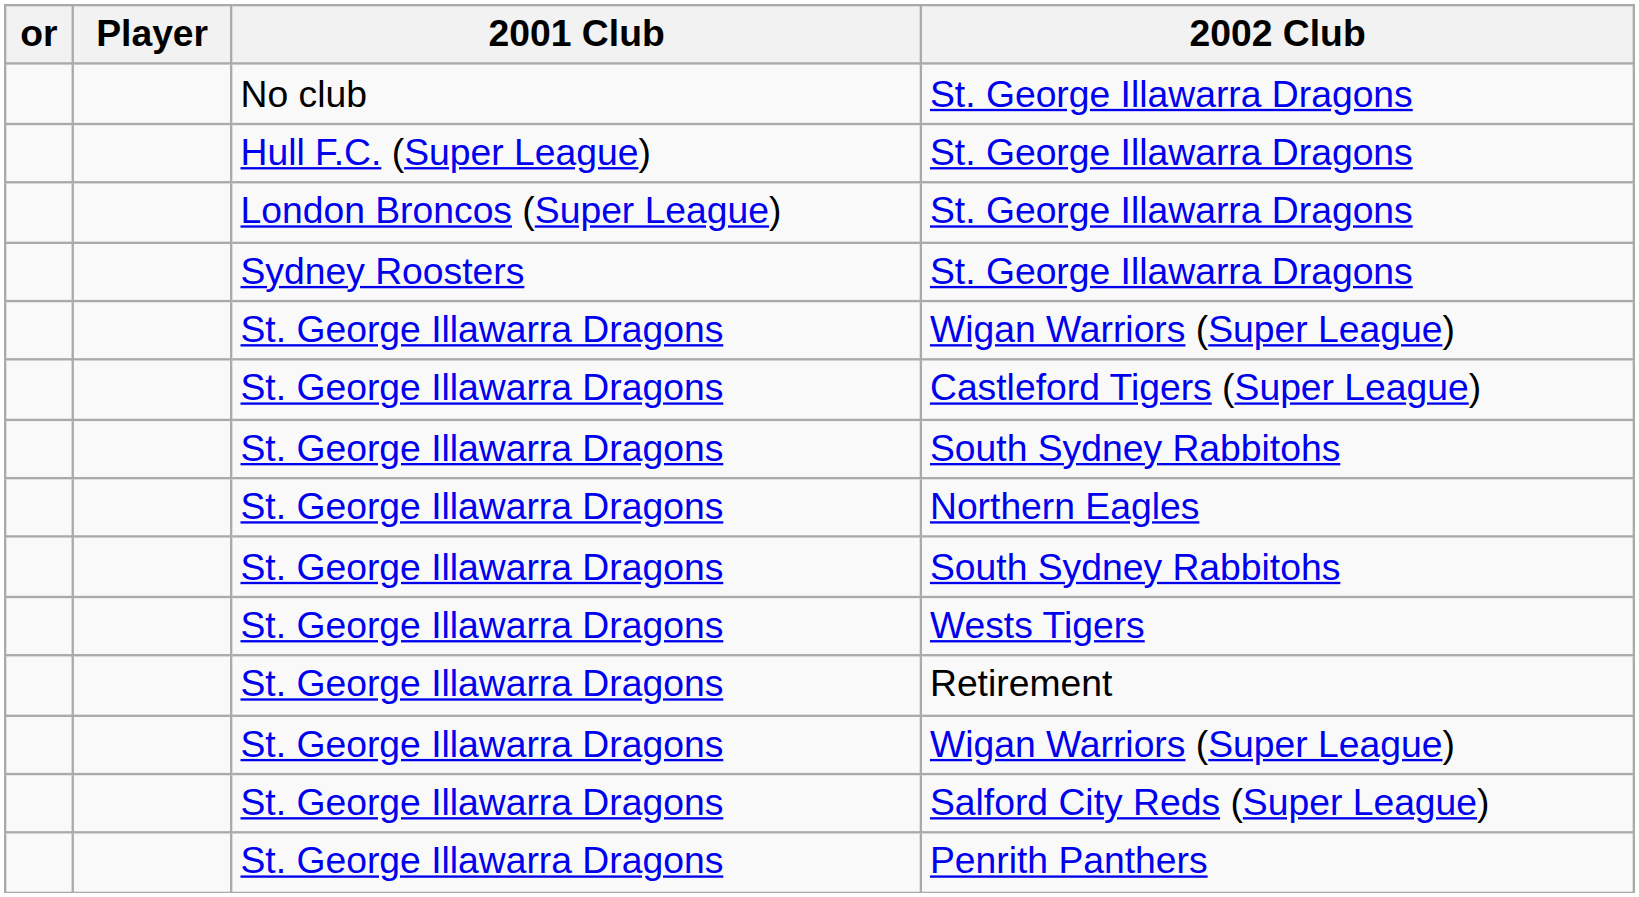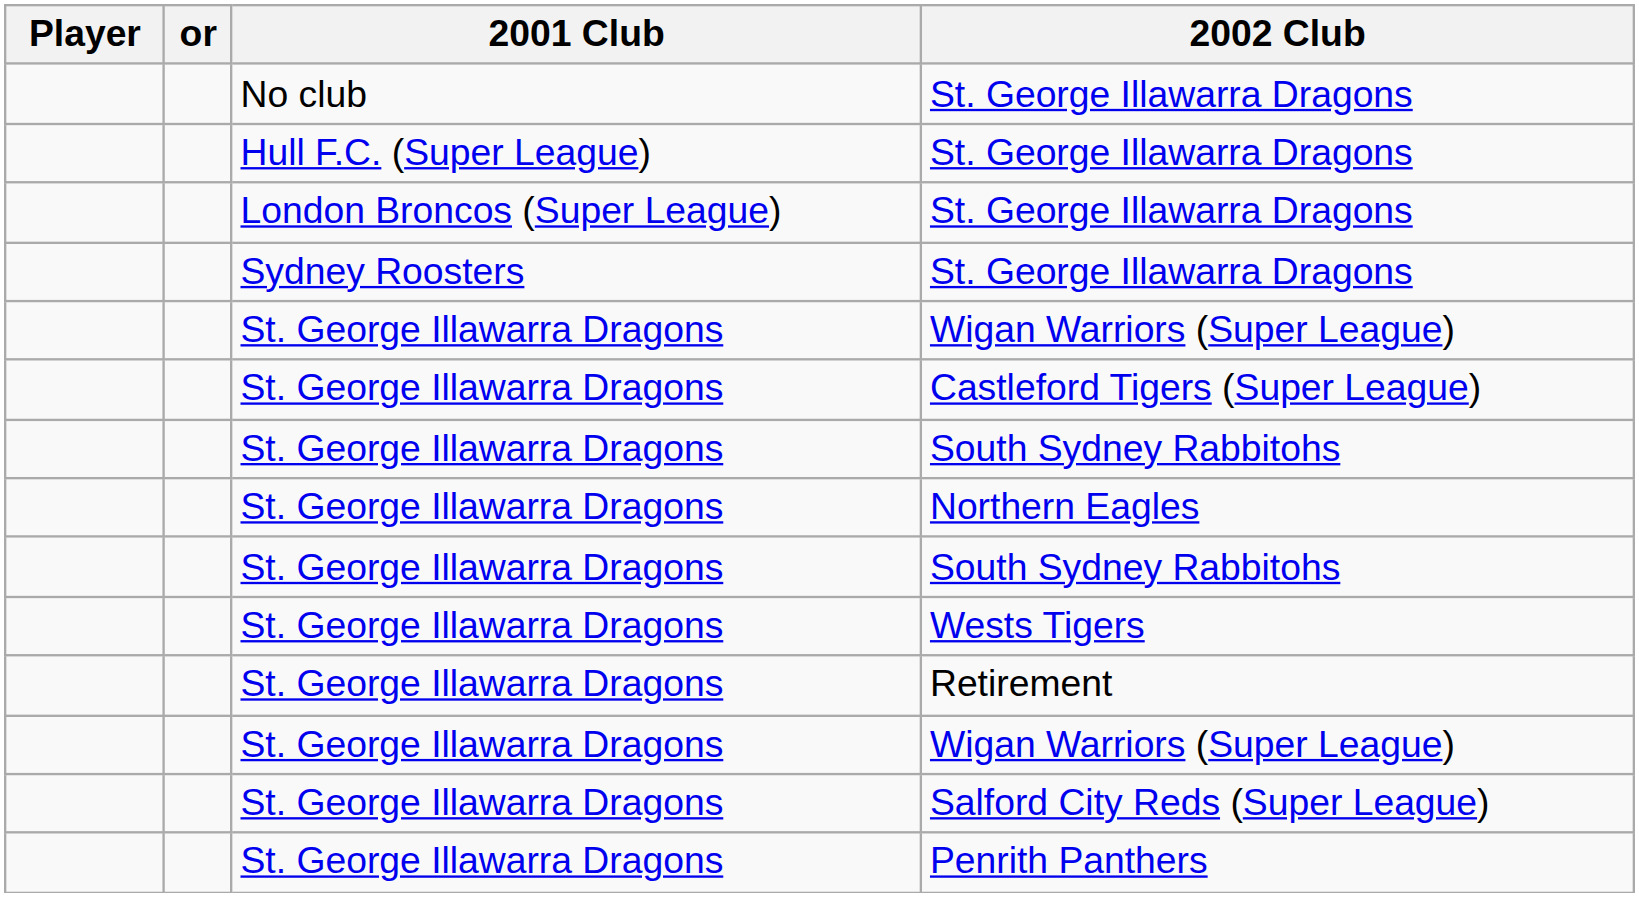columns swapped: or <-> Player
